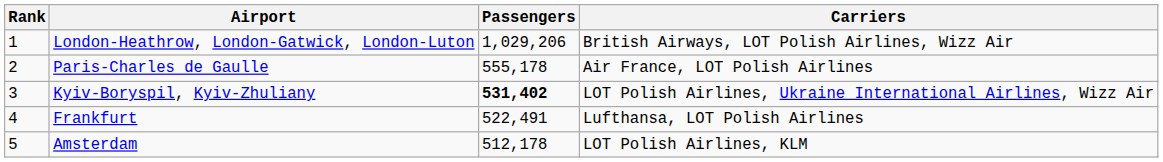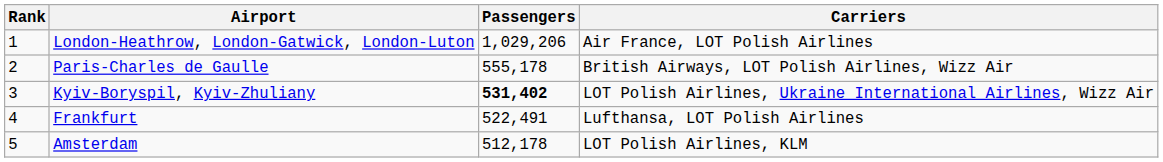London-Heathrow, London-Gatwick, London-Luton | Carriers: British Airways, LOT Polish Airlines, Wizz Air -> Air France, LOT Polish Airlines
Paris-Charles de Gaulle | Carriers: Air France, LOT Polish Airlines -> British Airways, LOT Polish Airlines, Wizz Air
